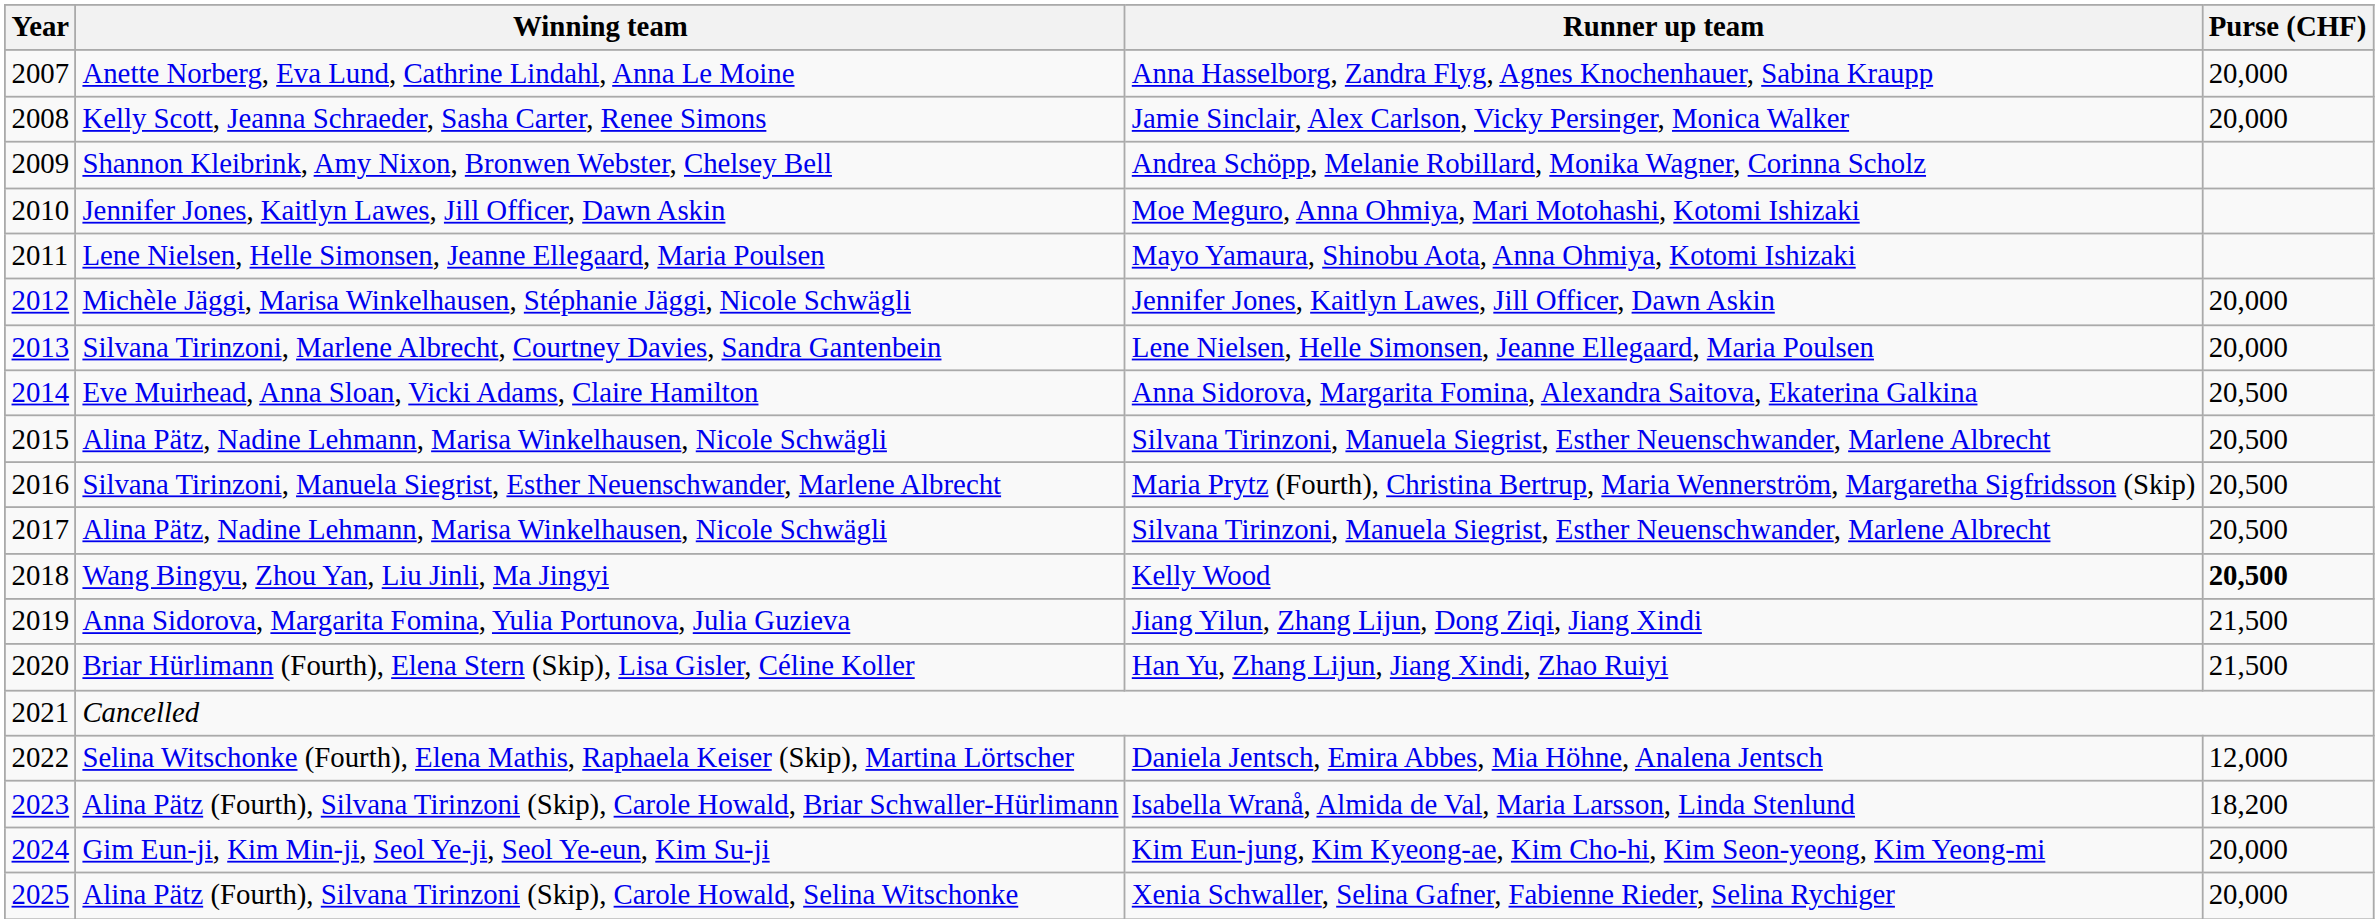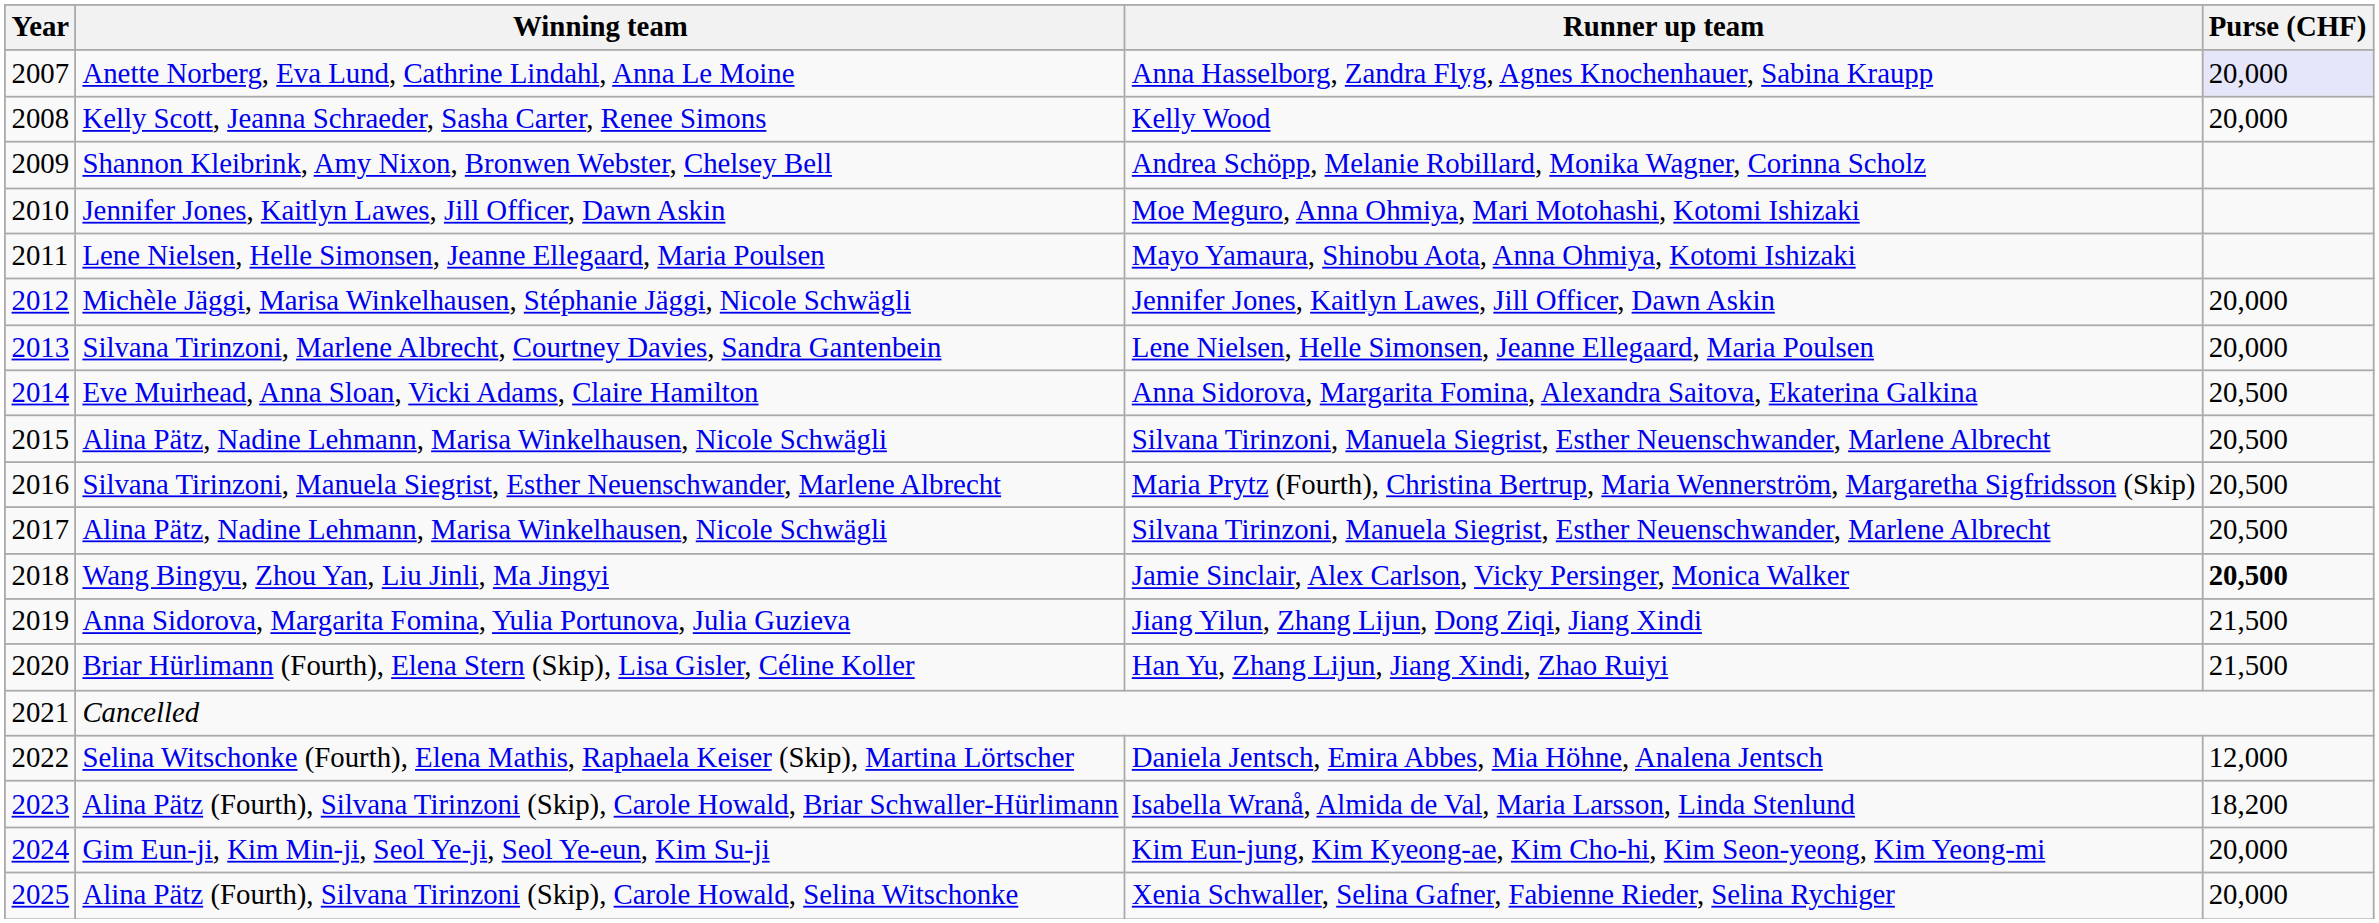Anette Norberg, Eva Lund, Cathrine Lindahl, Anna Le Moine | Purse (CHF): no background -> lavender background
Kelly Scott, Jeanna Schraeder, Sasha Carter, Renee Simons | Runner up team: Jamie Sinclair, Alex Carlson, Vicky Persinger, Monica Walker -> Kelly Wood
Wang Bingyu, Zhou Yan, Liu Jinli, Ma Jingyi | Runner up team: Kelly Wood -> Jamie Sinclair, Alex Carlson, Vicky Persinger, Monica Walker
